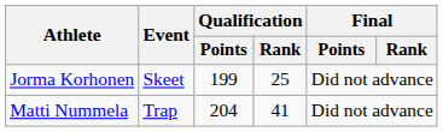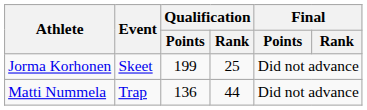Matti Nummela | Qualification / Points: 204 -> 136
Matti Nummela | Qualification / Rank: 41 -> 44
